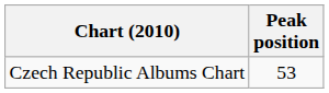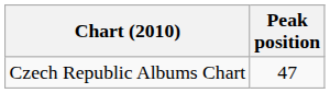Czech Republic Albums Chart | Peak position: 53 -> 47
